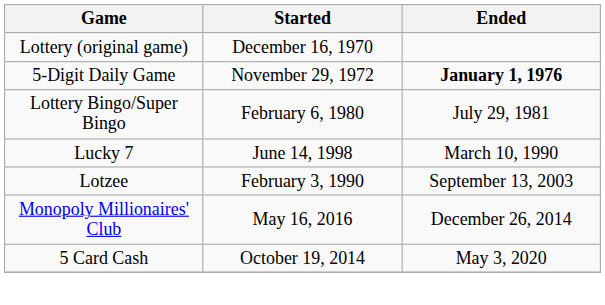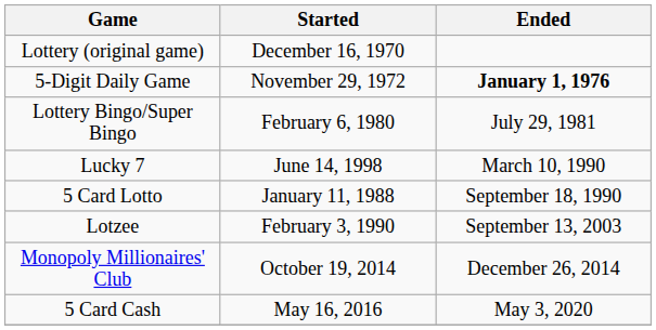+ row: 5 Card Lotto | January 11, 1988 | September 18, 1990
Monopoly Millionaires' Club | Started: May 16, 2016 -> October 19, 2014
5 Card Cash | Started: October 19, 2014 -> May 16, 2016
